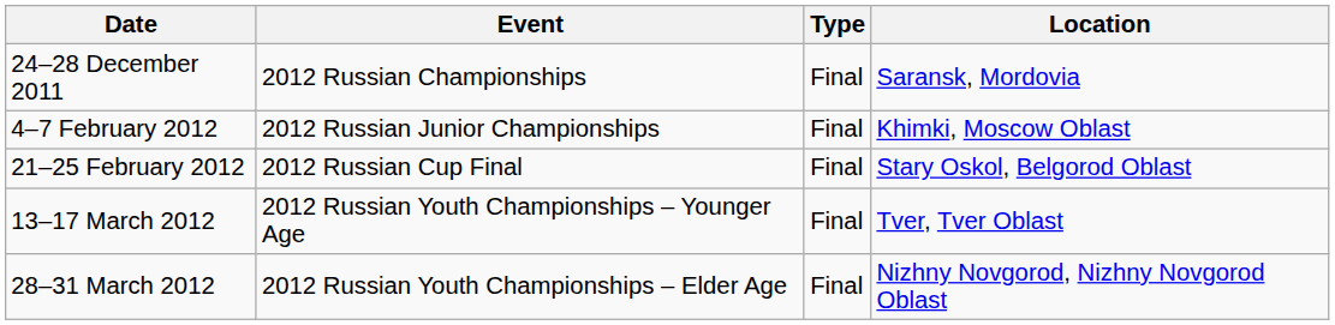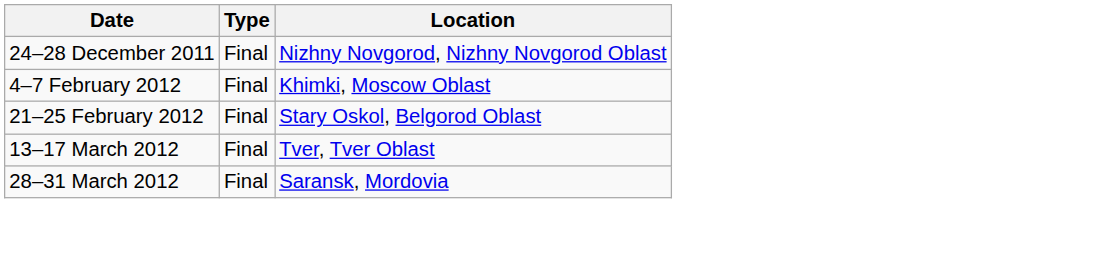- column: Event | 2012 Russian Championships | 2012 Russian Junior Championships | 2012 Russian Cup Final | 2012 Russian Youth Championships – Younger Age | 2012 Russian Youth Championships – Elder Age
24–28 December 2011 | Location: Saransk, Mordovia -> Nizhny Novgorod, Nizhny Novgorod Oblast
28–31 March 2012 | Location: Nizhny Novgorod, Nizhny Novgorod Oblast -> Saransk, Mordovia
